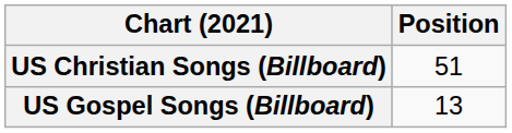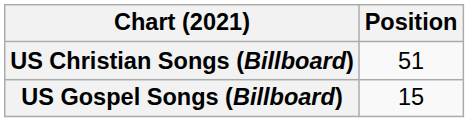US Gospel Songs (Billboard) | Position: 13 -> 15
